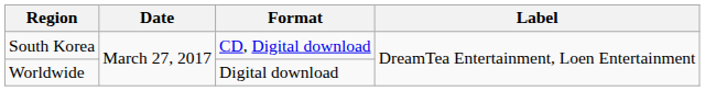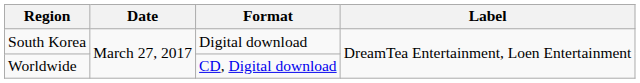South Korea | Format: CD, Digital download -> Digital download
Worldwide | Format: Digital download -> CD, Digital download
